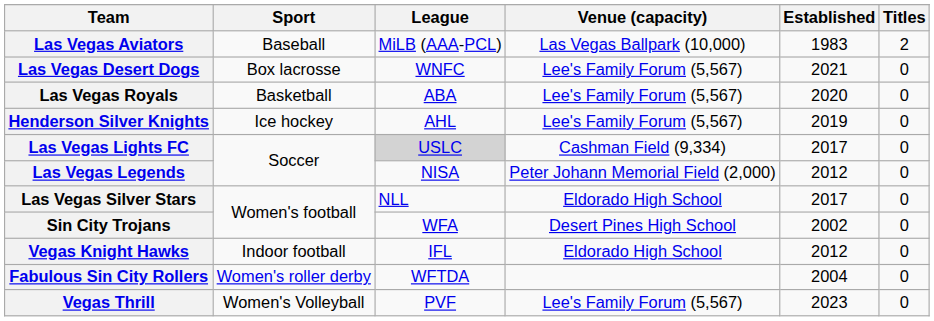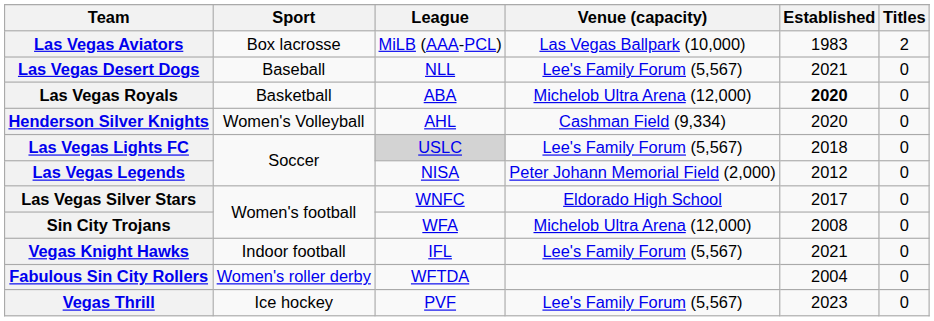Las Vegas Aviators | Sport: Baseball -> Box lacrosse
Las Vegas Desert Dogs | Sport: Box lacrosse -> Baseball
Las Vegas Desert Dogs | League: WNFC -> NLL
Las Vegas Royals | Venue (capacity): Lee's Family Forum (5,567) -> Michelob Ultra Arena (12,000)
Las Vegas Royals | Established: normal -> bold
Henderson Silver Knights | Sport: Ice hockey -> Women's Volleyball
Henderson Silver Knights | Venue (capacity): Lee's Family Forum (5,567) -> Cashman Field (9,334)
Henderson Silver Knights | Established: 2019 -> 2020
Las Vegas Lights FC | Venue (capacity): Cashman Field (9,334) -> Lee's Family Forum (5,567)
Las Vegas Lights FC | Established: 2017 -> 2018
Las Vegas Silver Stars | League: NLL -> WNFC
Sin City Trojans | Venue (capacity): Desert Pines High School -> Michelob Ultra Arena (12,000)
Sin City Trojans | Established: 2002 -> 2008
Vegas Knight Hawks | Venue (capacity): Eldorado High School -> Lee's Family Forum (5,567)
Vegas Knight Hawks | Established: 2012 -> 2021
Vegas Thrill | Sport: Women's Volleyball -> Ice hockey
